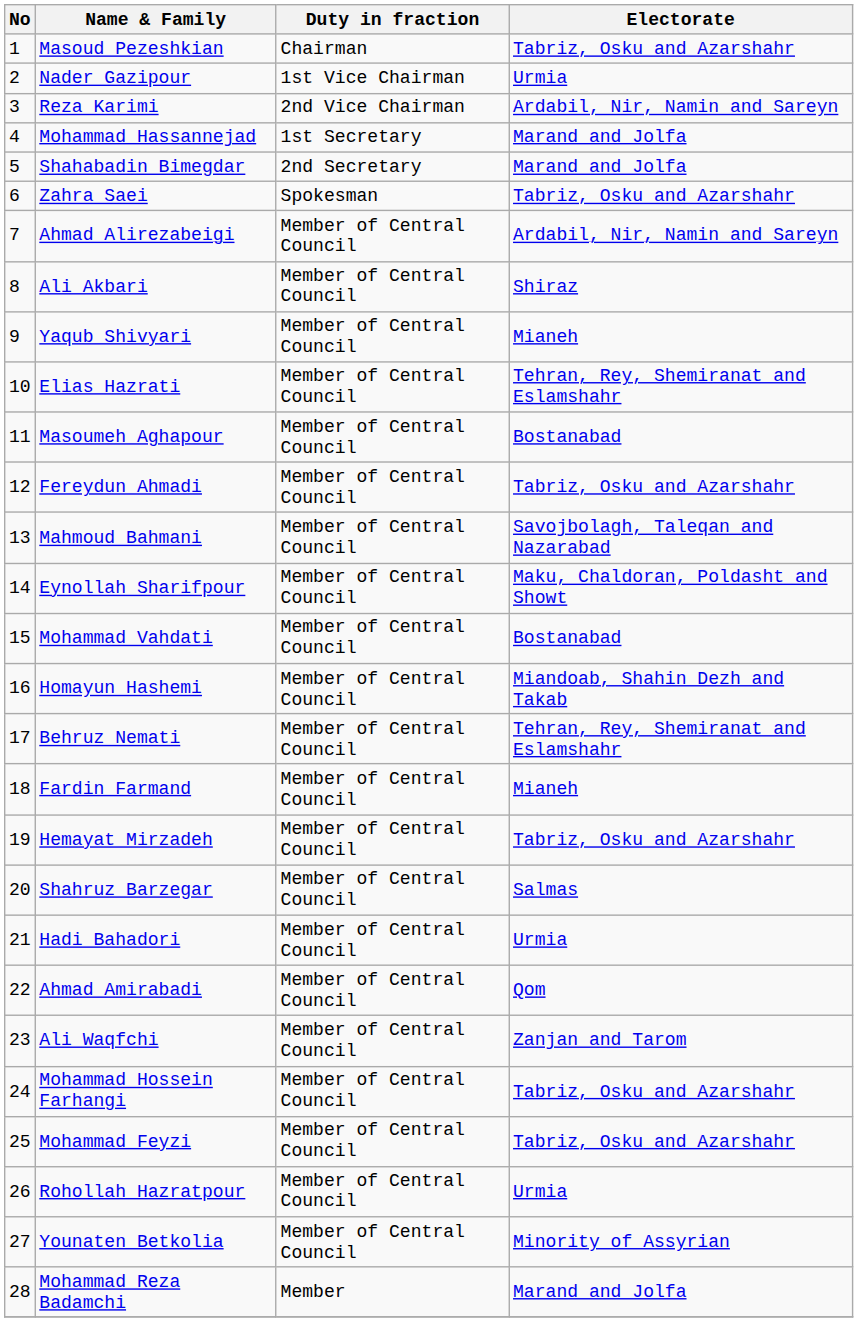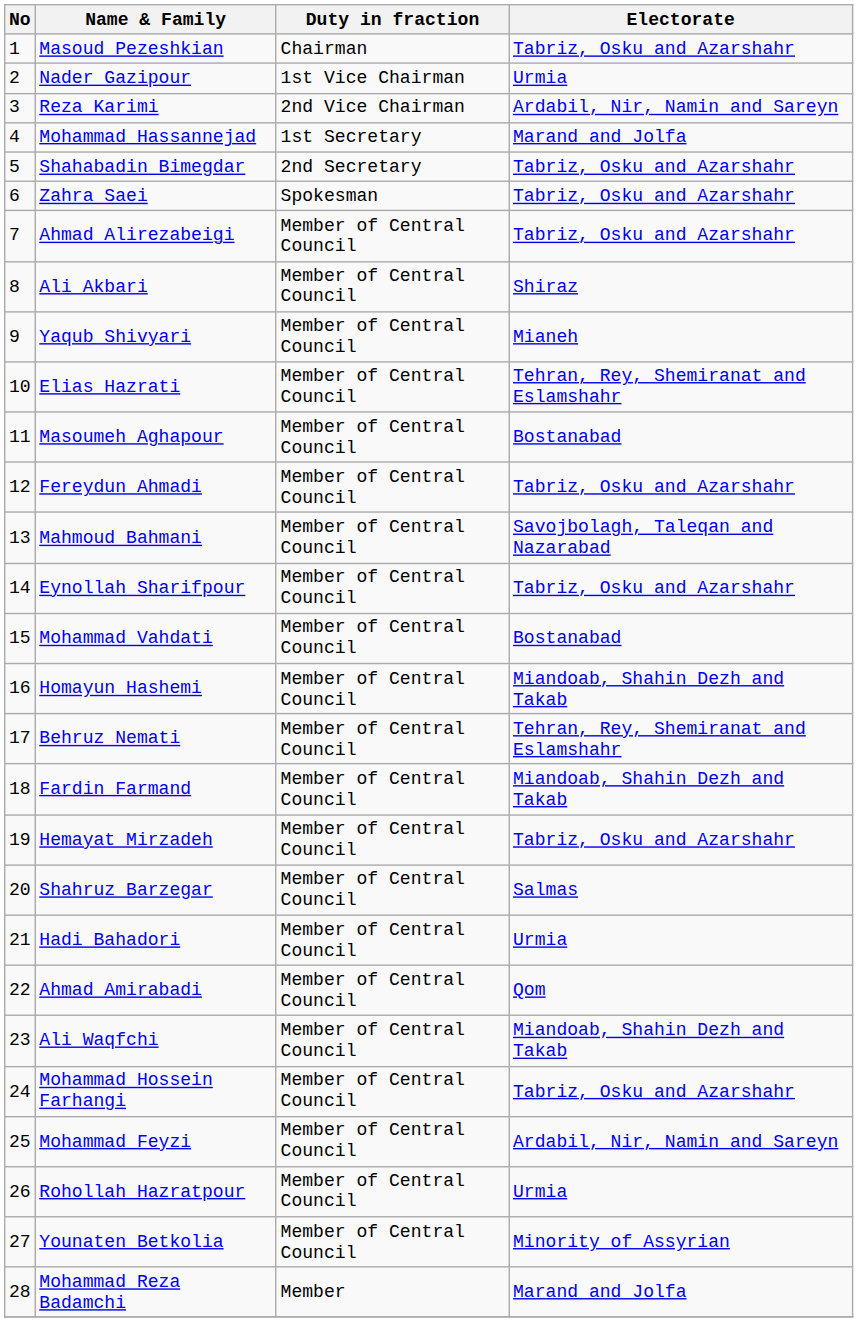Shahabadin Bimegdar | Electorate: Marand and Jolfa -> Tabriz, Osku and Azarshahr
Ahmad Alirezabeigi | Electorate: Ardabil, Nir, Namin and Sareyn -> Tabriz, Osku and Azarshahr
Eynollah Sharifpour | Electorate: Maku, Chaldoran, Poldasht and Showt -> Tabriz, Osku and Azarshahr
Fardin Farmand | Electorate: Mianeh -> Miandoab, Shahin Dezh and Takab
Ali Waqfchi | Electorate: Zanjan and Tarom -> Miandoab, Shahin Dezh and Takab
Mohammad Feyzi | Electorate: Tabriz, Osku and Azarshahr -> Ardabil, Nir, Namin and Sareyn
